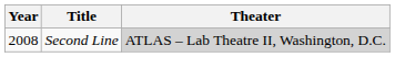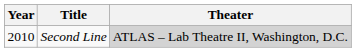Second Line | Year: 2008 -> 2010
